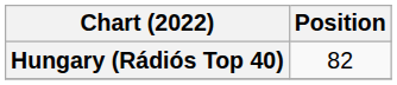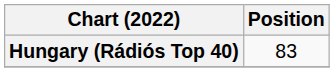Hungary (Rádiós Top 40) | Position: 82 -> 83
